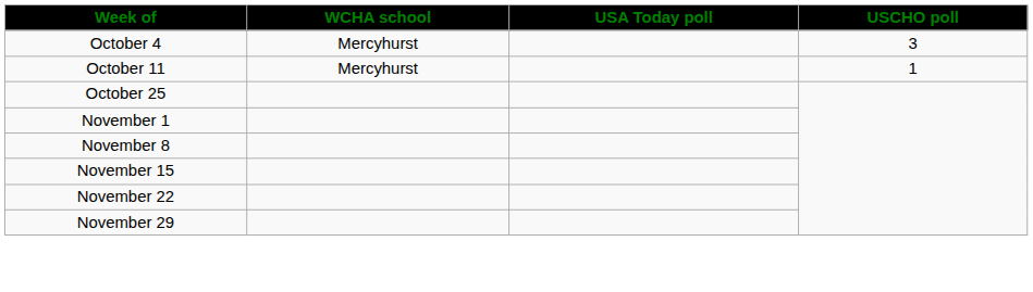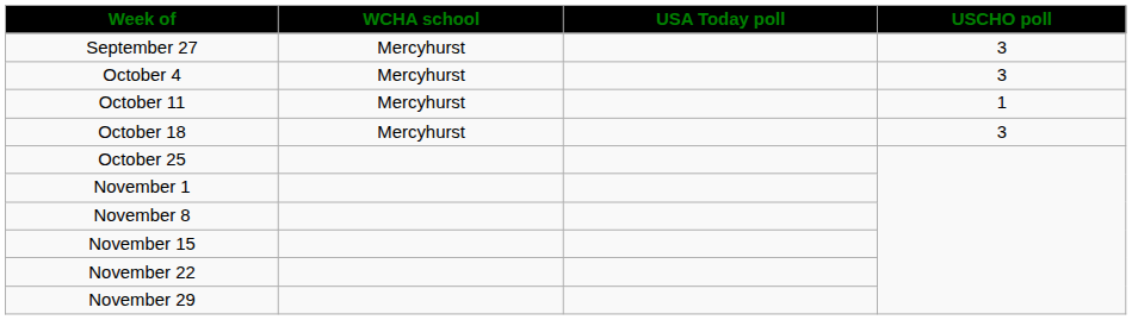+ row: September 27 | Mercyhurst | 3
+ row: October 18 | Mercyhurst | 3
